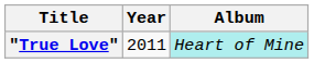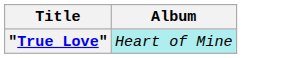- column: Year | 2011
